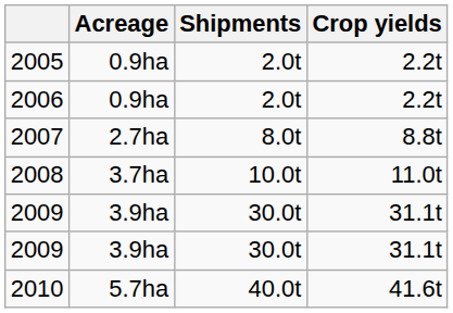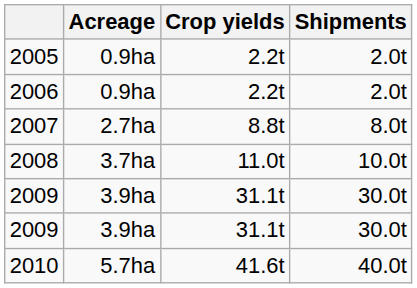columns swapped: Crop yields <-> Shipments
